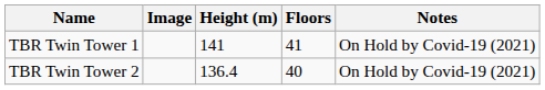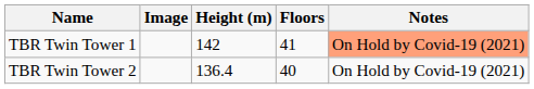TBR Twin Tower 1 | Height (m): 141 -> 142
TBR Twin Tower 1 | Notes: no background -> lightsalmon background
